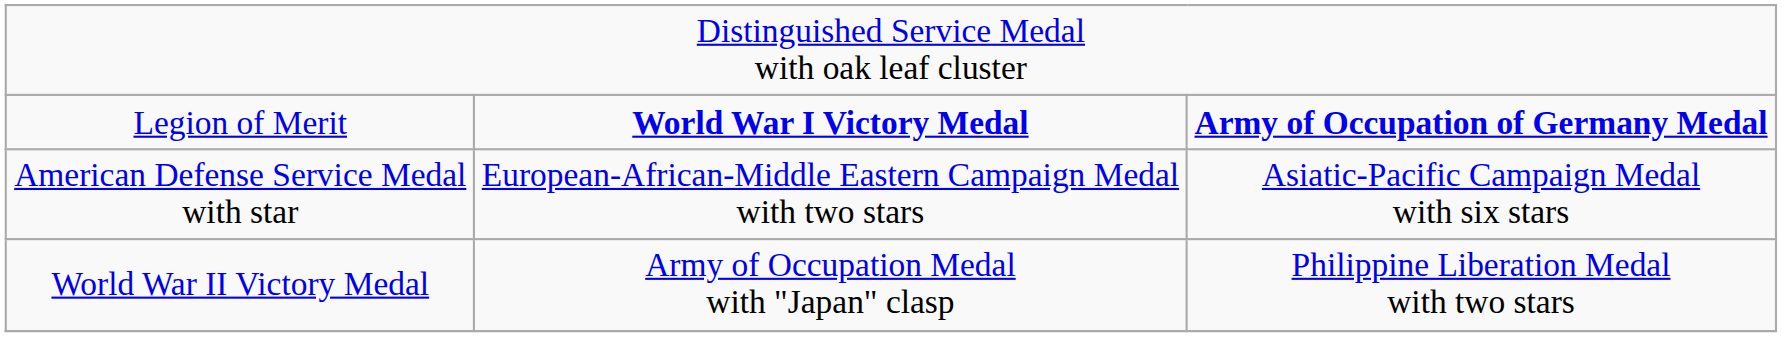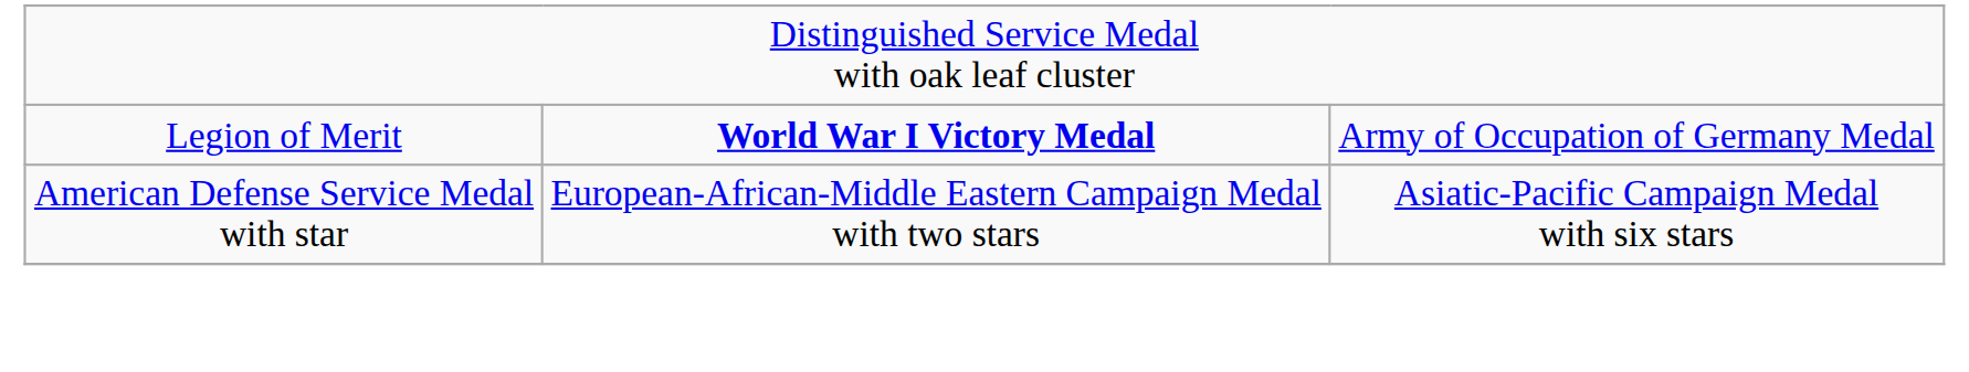Legion of Merit | column 3: bold -> normal
- row: World War II Victory Medal | Army of Occupation Medal with "Japan" clasp | Philippine Liberation Medal with two stars
